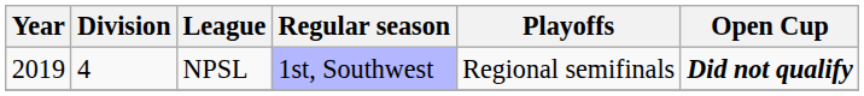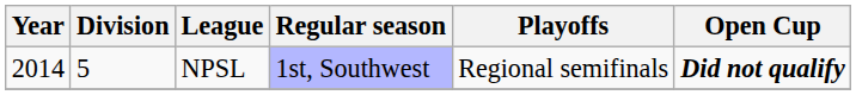NPSL | Year: 2019 -> 2014
NPSL | Division: 4 -> 5
